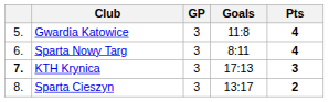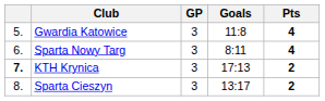KTH Krynica | Pts: 3 -> 2
